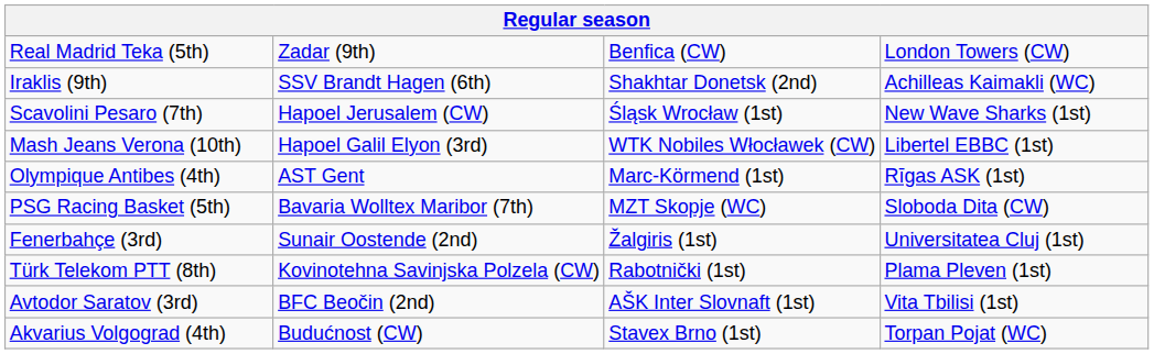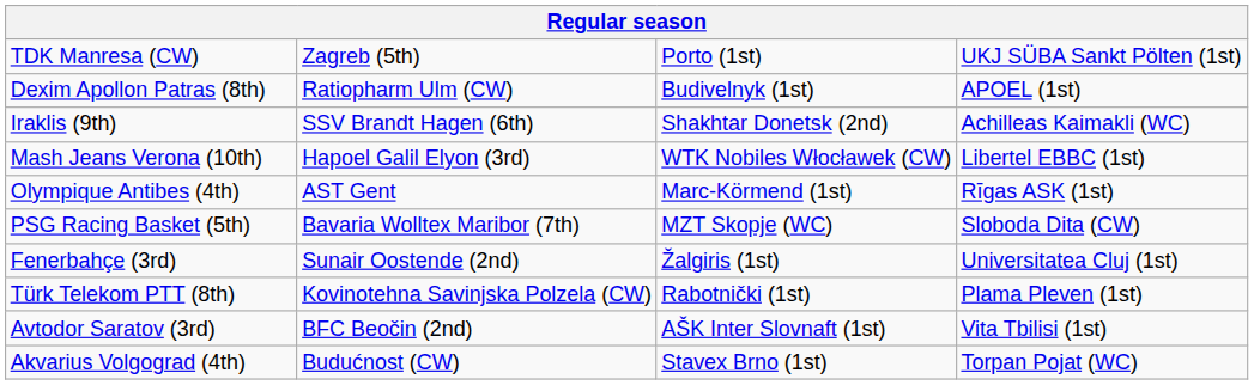+ row: TDK Manresa (CW) | Zagreb (5th) | Porto (1st) | UKJ SÜBA Sankt Pölten (1st)
- row: Real Madrid Teka (5th) | Zadar (9th) | Benfica (CW) | London Towers (CW)
+ row: Dexim Apollon Patras (8th) | Ratiopharm Ulm (CW) | Budivelnyk (1st) | APOEL (1st)
- row: Scavolini Pesaro (7th) | Hapoel Jerusalem (CW) | Śląsk Wrocław (1st) | New Wave Sharks (1st)
